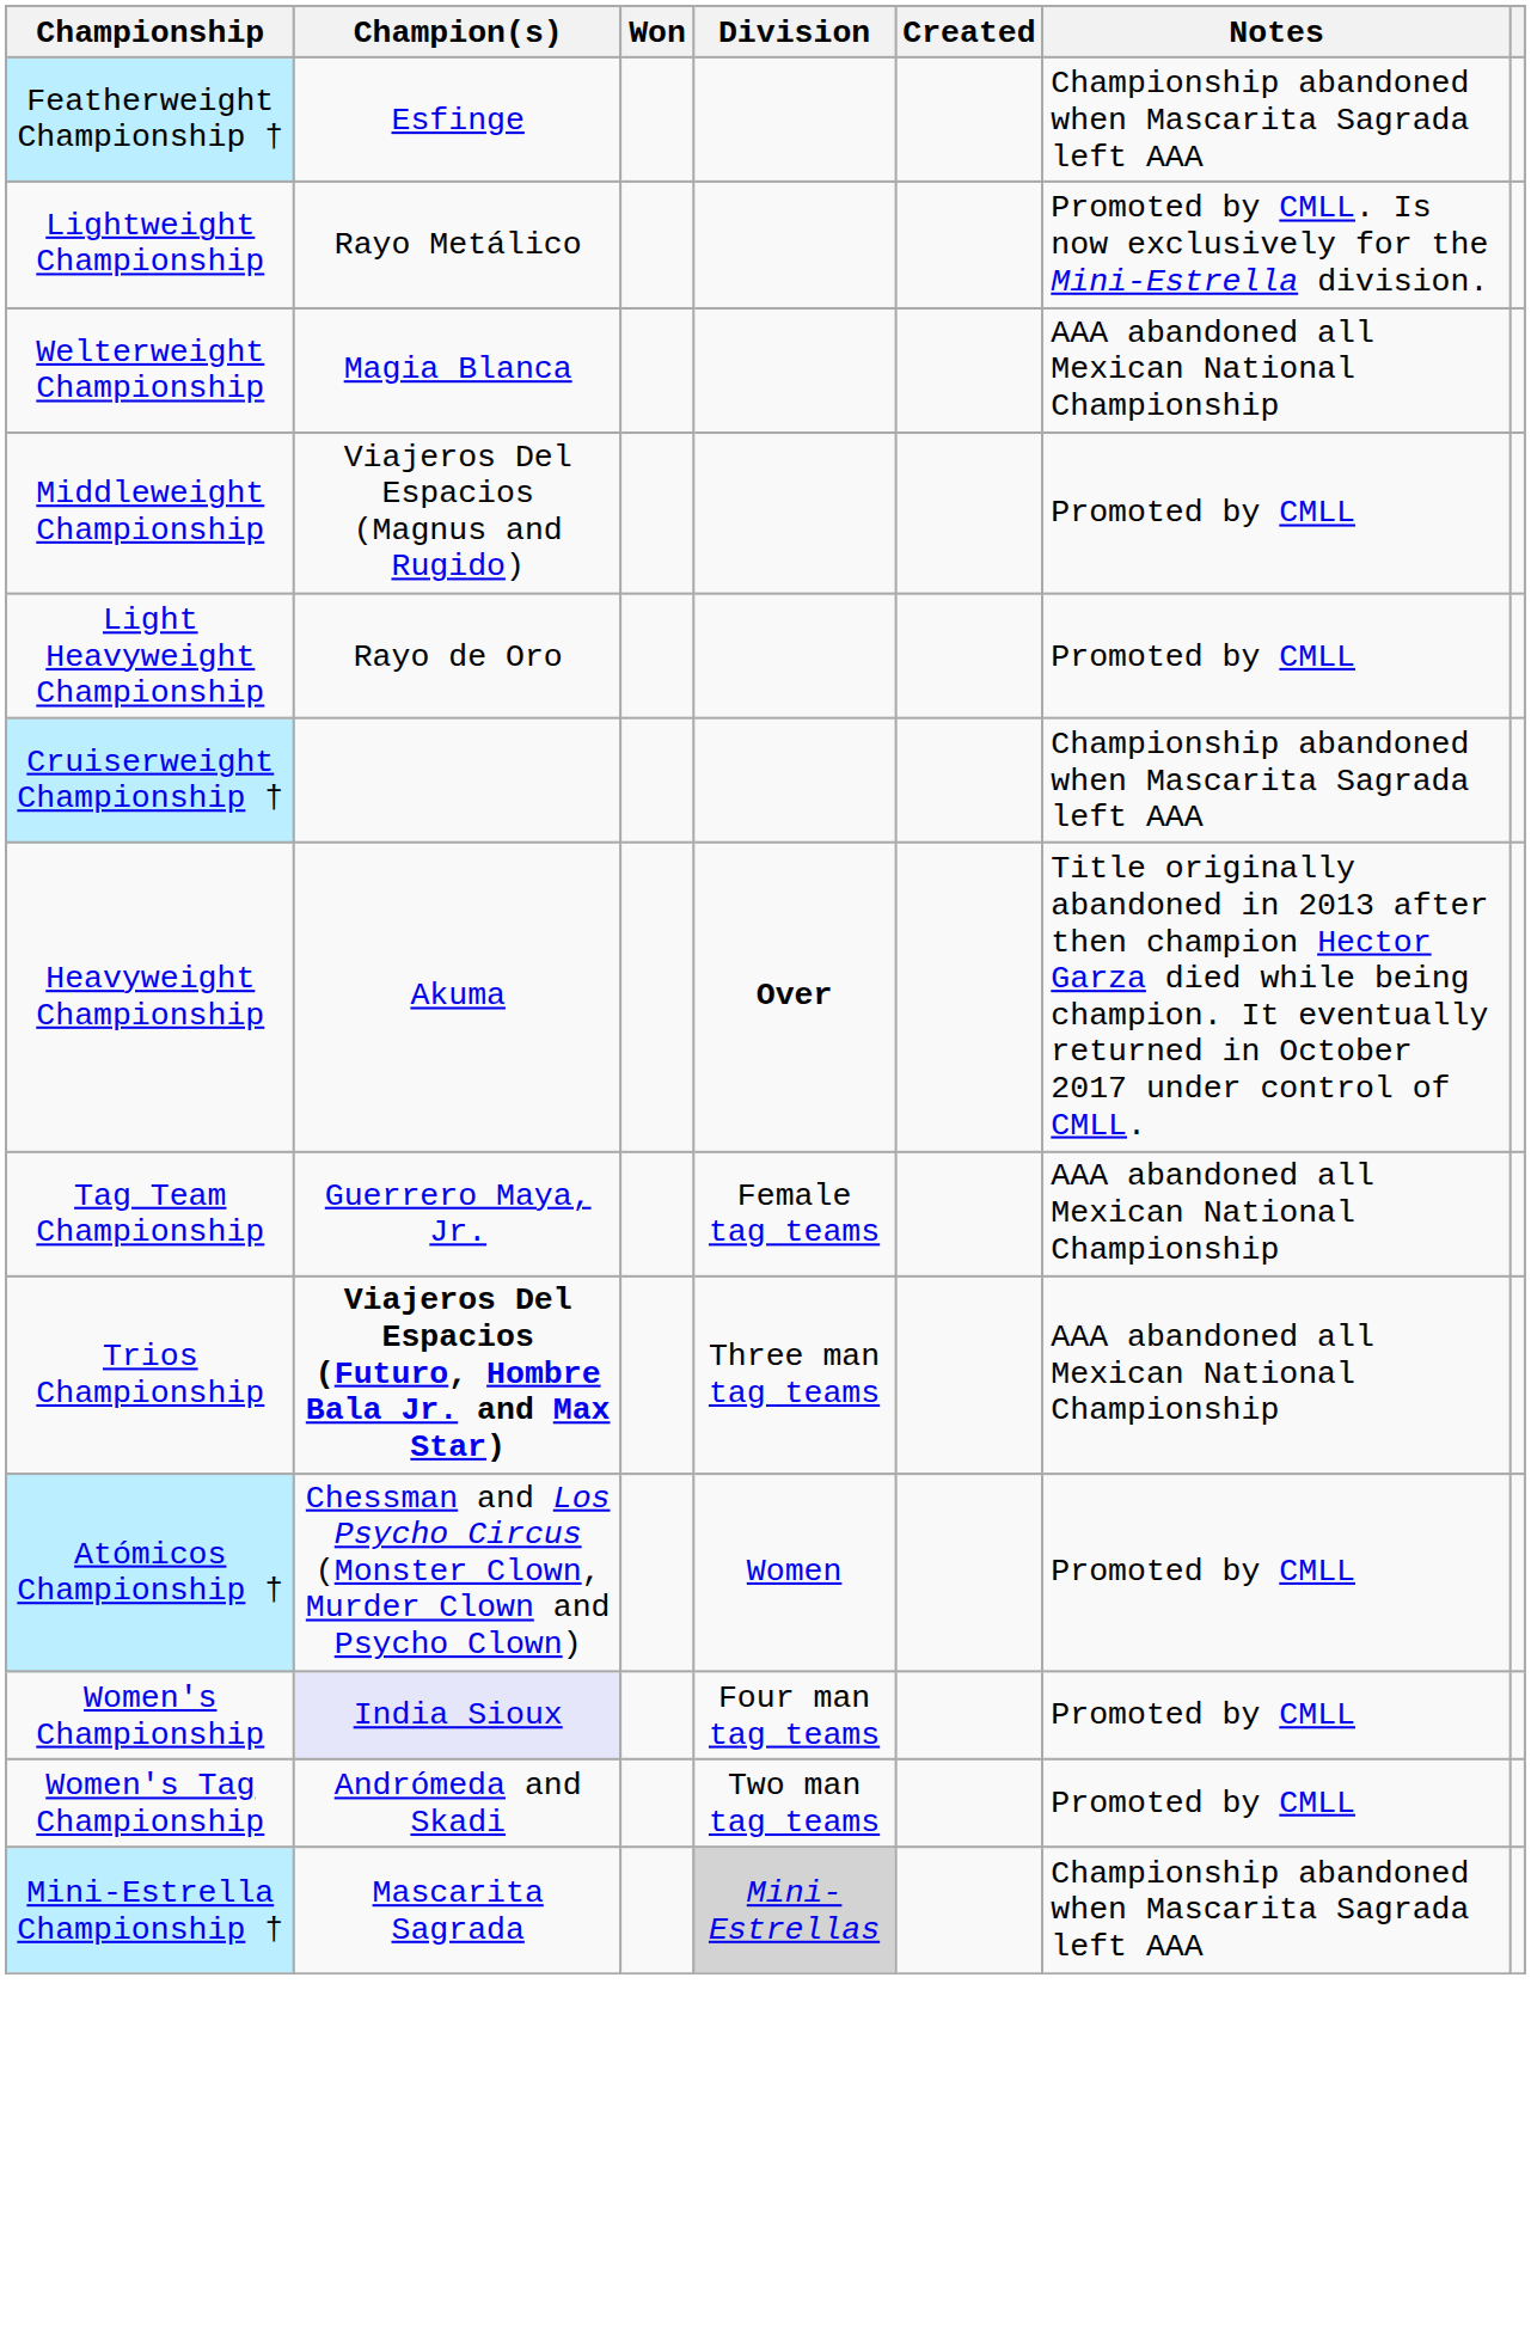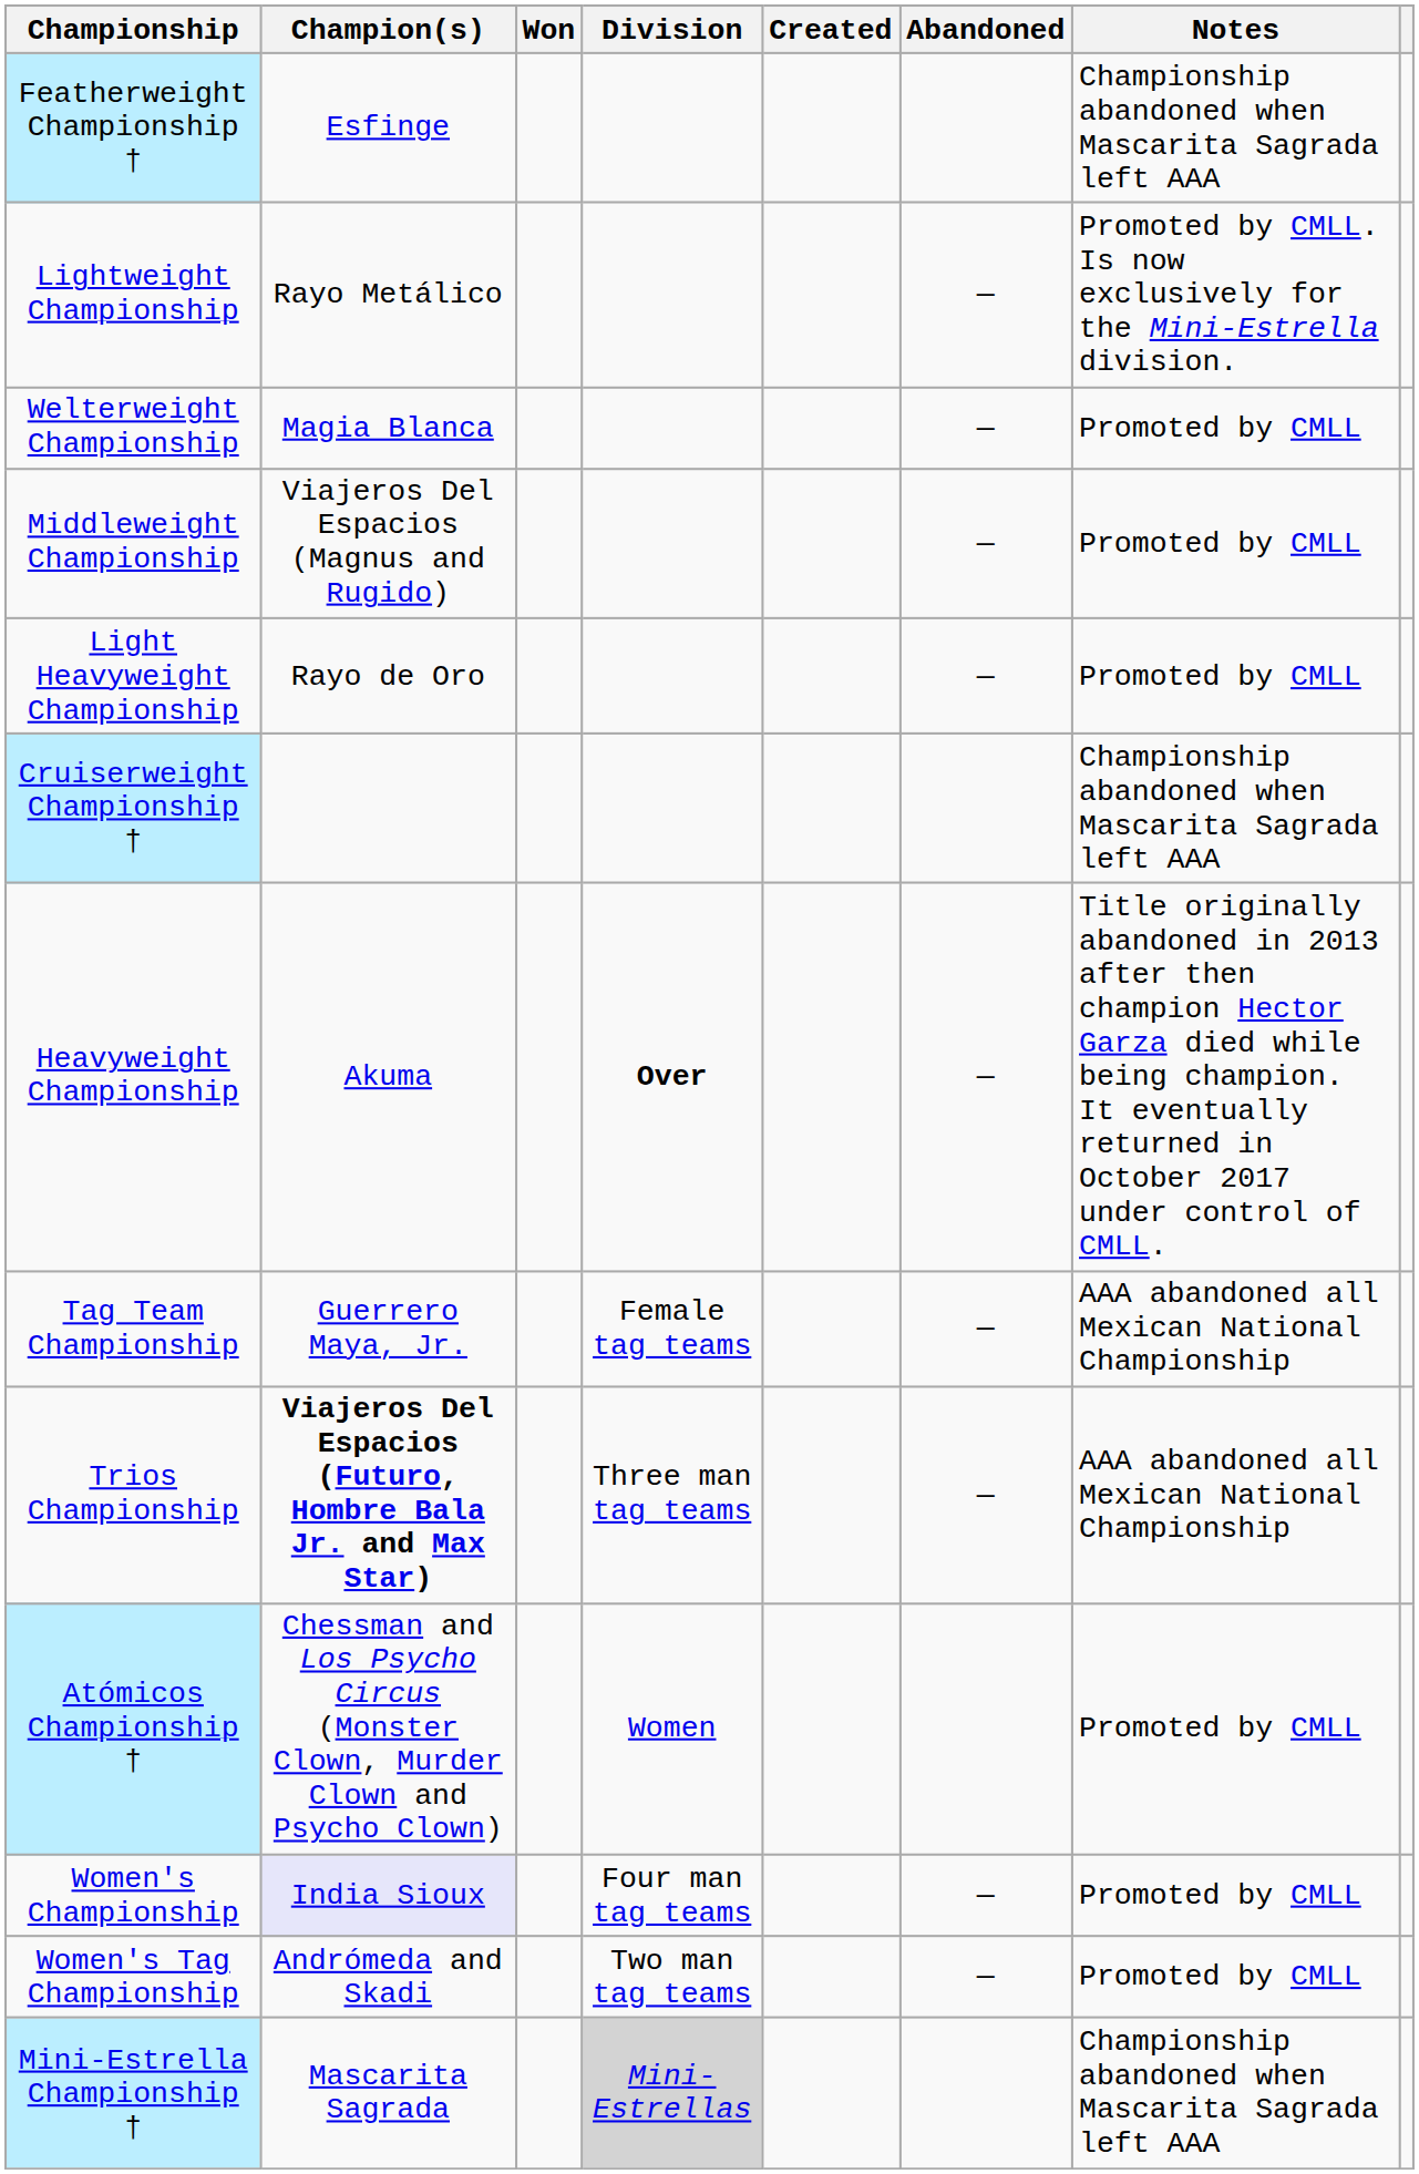+ column: Abandoned | — | — | — | — | — | — | — | — | —
Welterweight Championship | Notes: AAA abandoned all Mexican National Championship -> Promoted by CMLL
